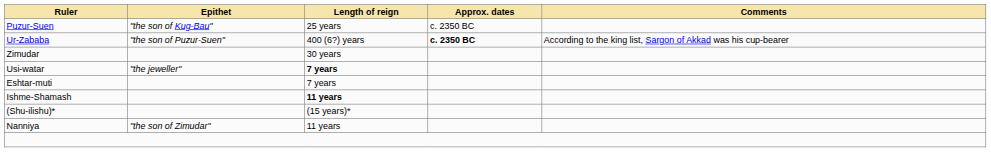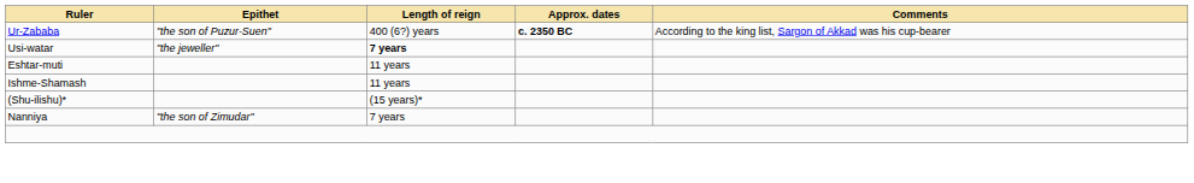- row: Puzur-Suen | "the son of Kug-Bau" | 25 years | c. 2350 BC
- row: Zimudar | 30 years
Eshtar-muti | Length of reign: 7 years -> 11 years
Ishme-Shamash | Length of reign: bold -> normal
Nanniya | Length of reign: 11 years -> 7 years
